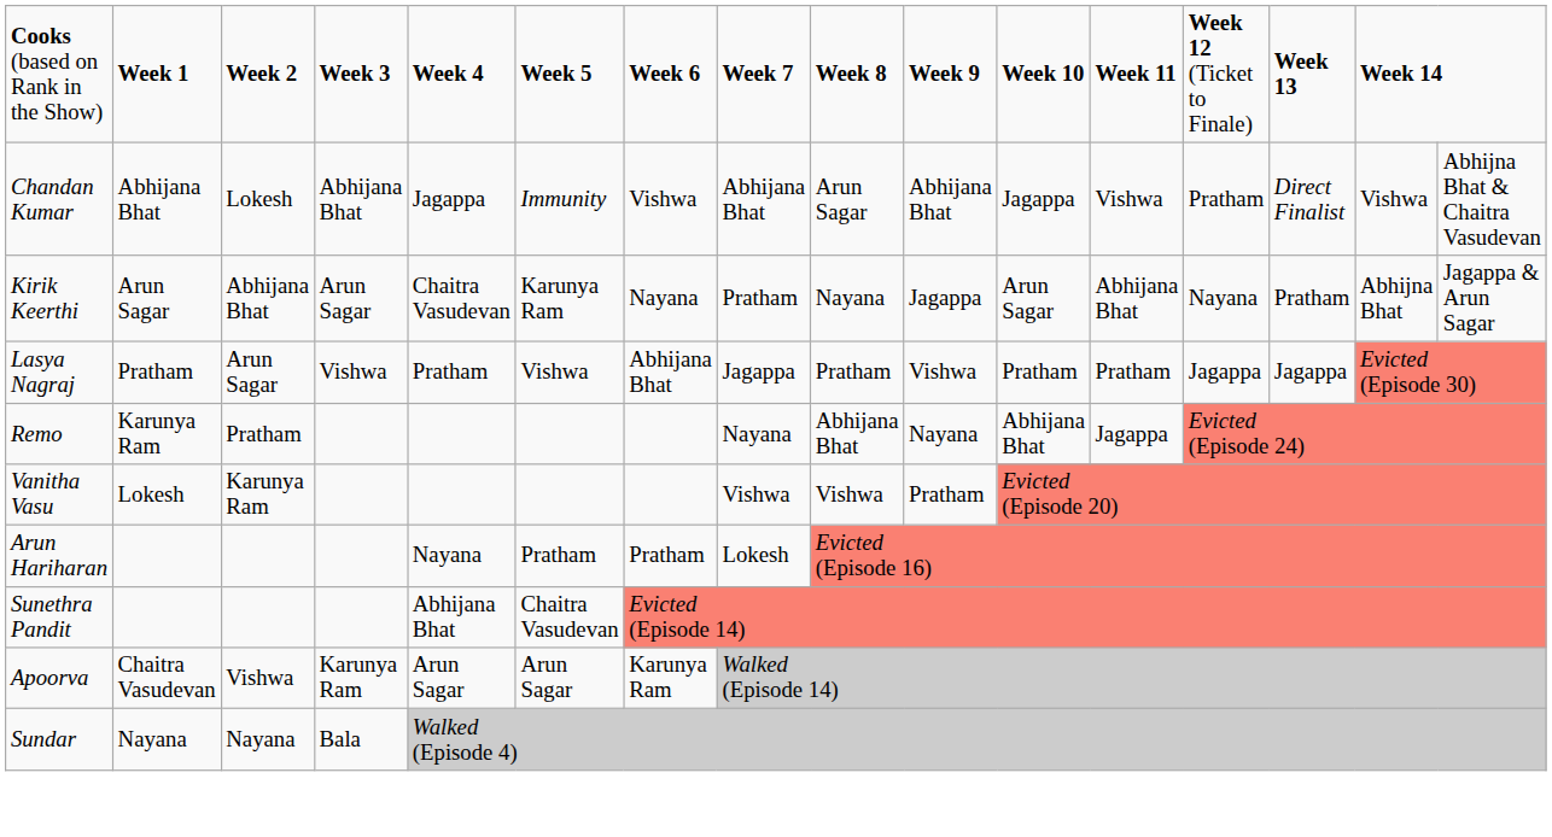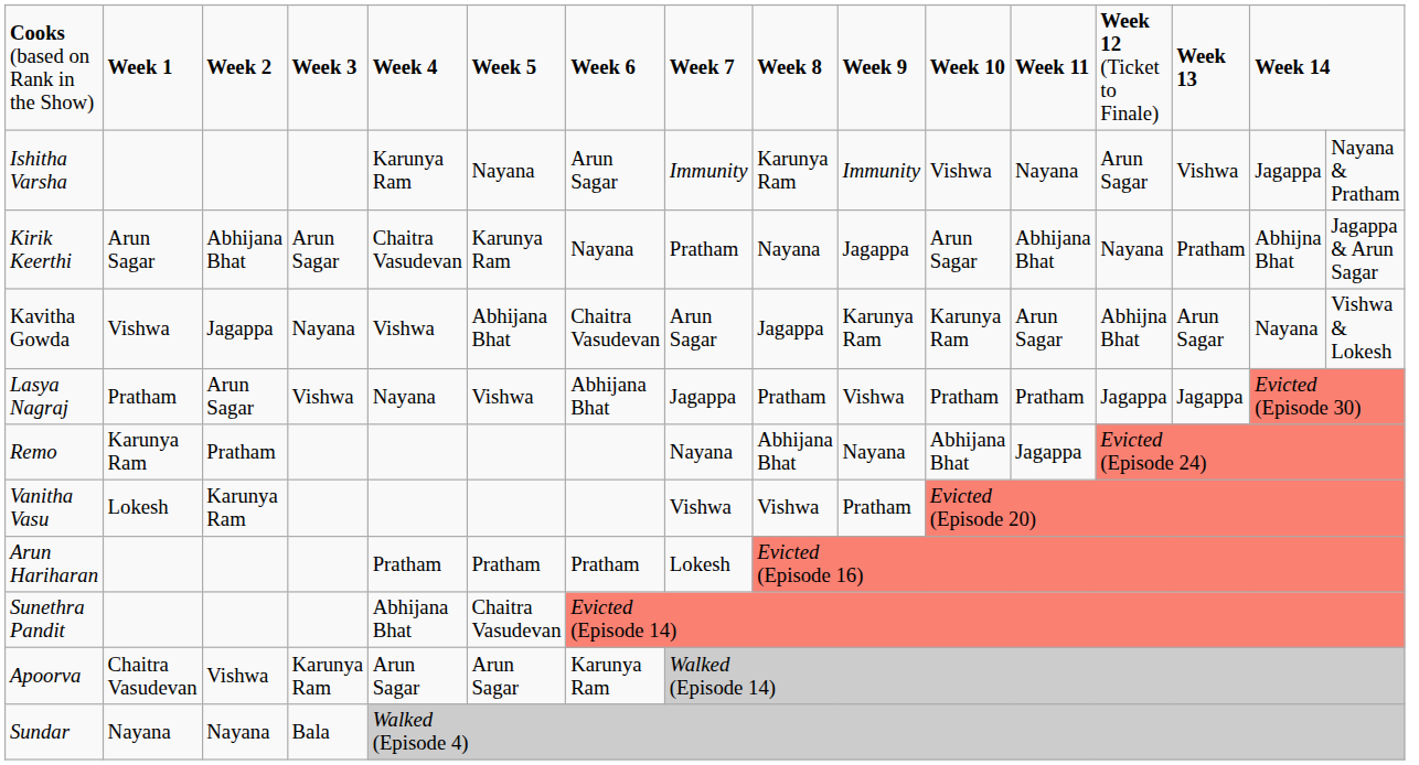- row: Chandan Kumar | Abhijana Bhat | Lokesh | Abhijana Bhat | Jagappa | Immunity | Vishwa | Abhijana Bhat | Arun Sagar | Abhijana Bhat | Jagappa | Vishwa | Pratham | Direct Finalist | Vishwa | Abhijna Bhat & Chaitra Vasudevan
+ row: Ishitha Varsha | Karunya Ram | Nayana | Arun Sagar | Immunity | Karunya Ram | Immunity | Vishwa | Nayana | Arun Sagar | Vishwa | Jagappa | Nayana & Pratham
+ row: Kavitha Gowda | Vishwa | Jagappa | Nayana | Vishwa | Abhijana Bhat | Chaitra Vasudevan | Arun Sagar | Jagappa | Karunya Ram | Karunya Ram | Arun Sagar | Abhijna Bhat | Arun Sagar | Nayana | Vishwa & Lokesh
Lasya Nagraj | column 5: Pratham -> Nayana
Arun Hariharan | column 5: Nayana -> Pratham
